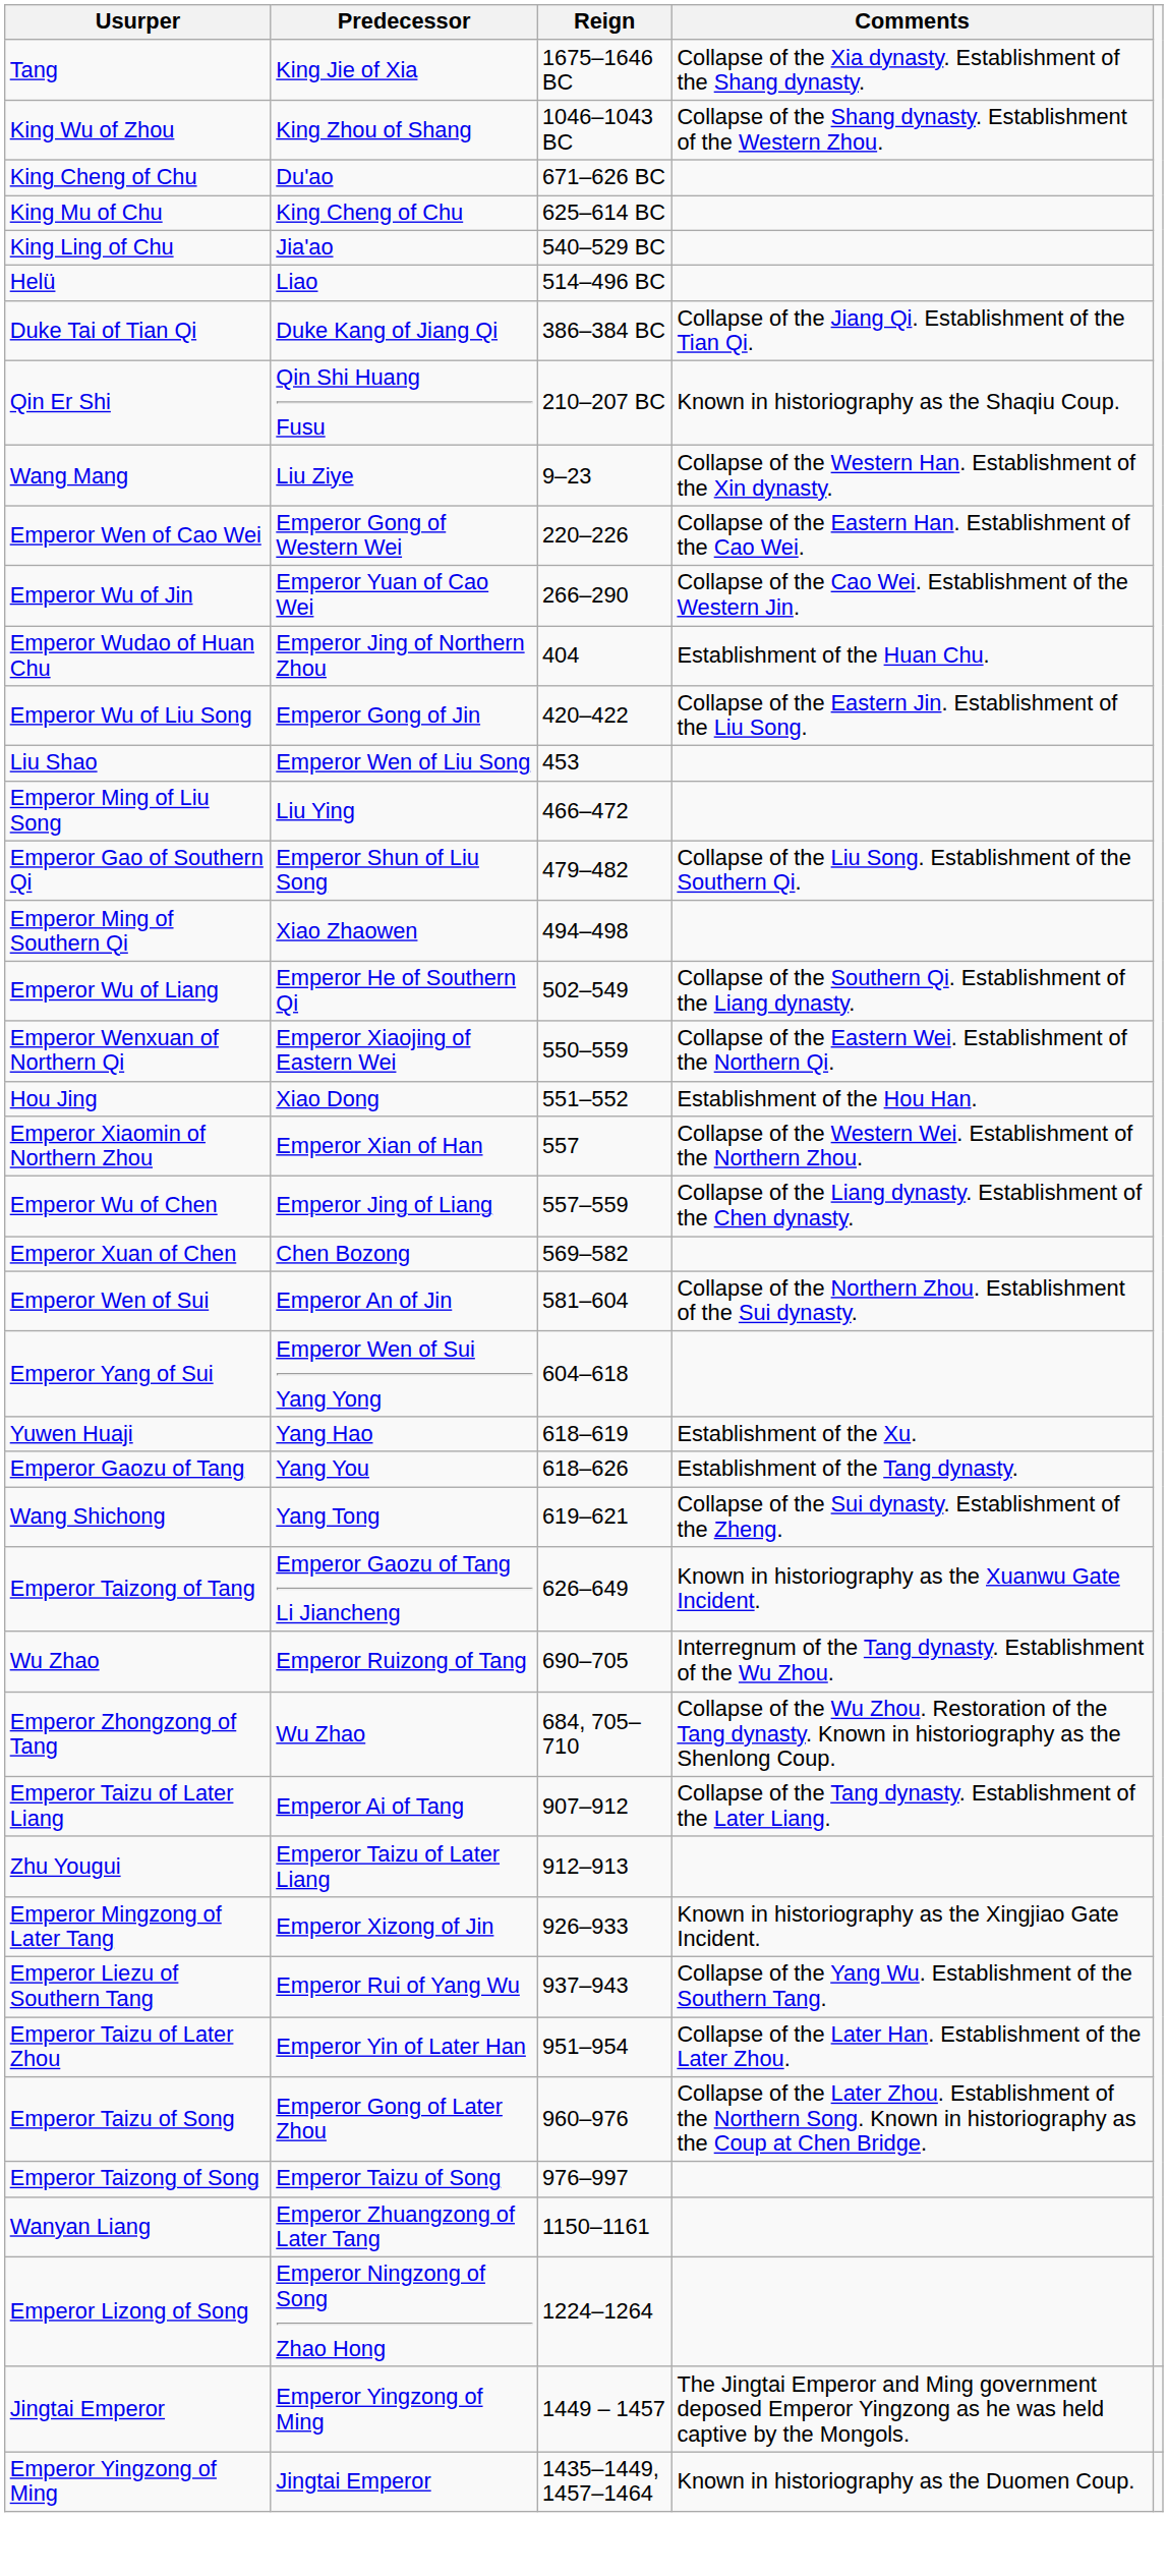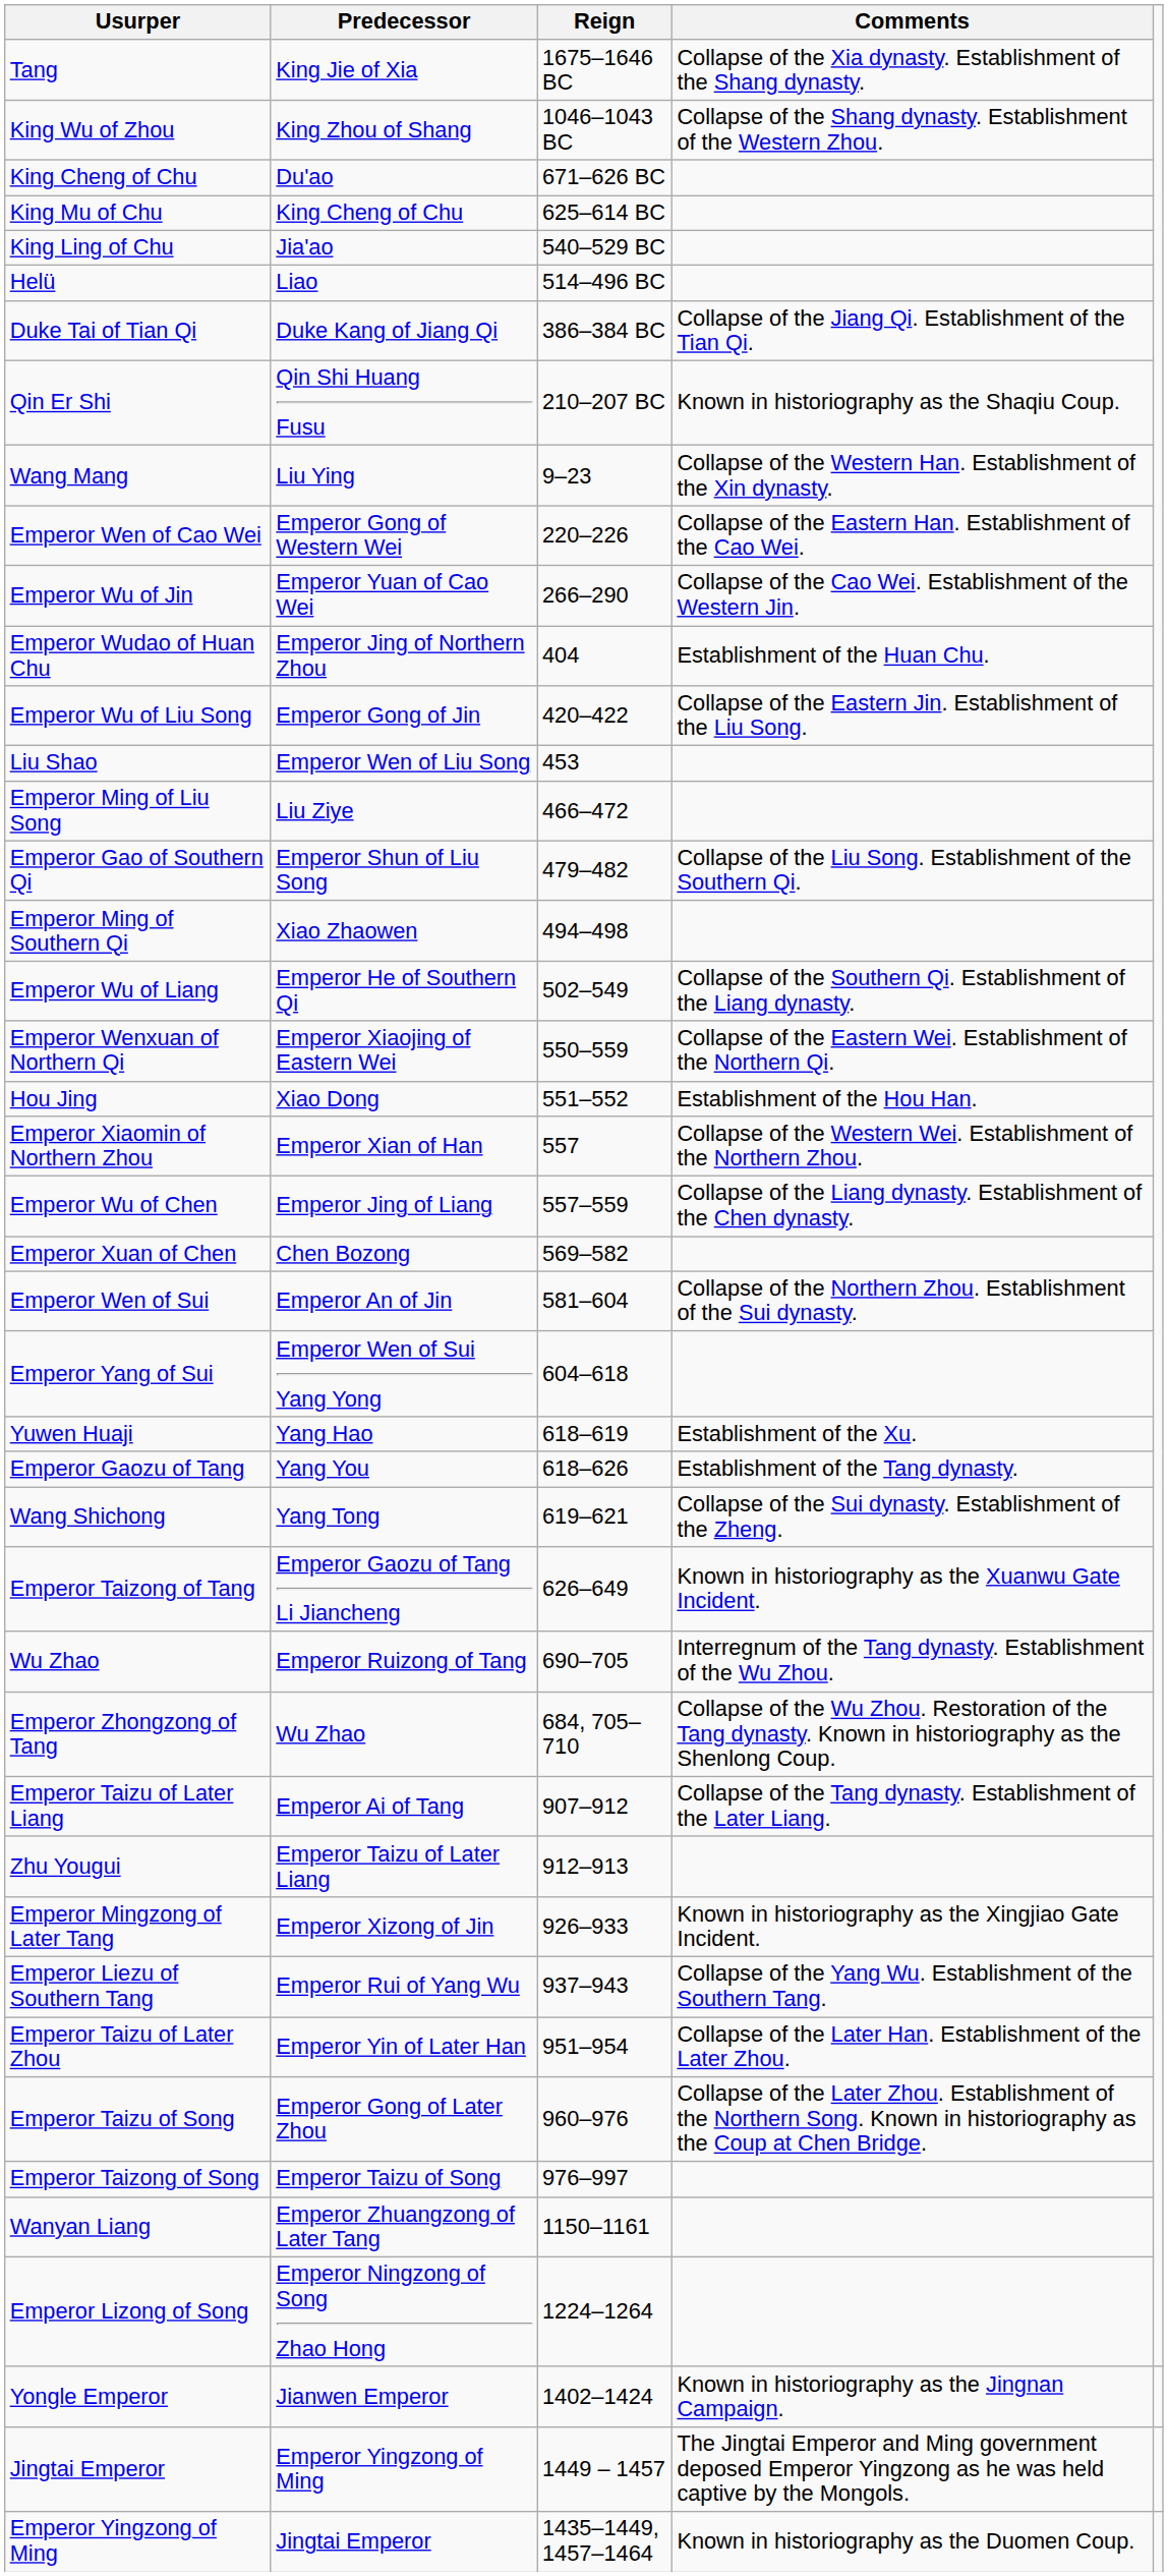Wang Mang | Predecessor: Liu Ziye -> Liu Ying
Emperor Ming of Liu Song | Predecessor: Liu Ying -> Liu Ziye
+ row: Yongle Emperor | Jianwen Emperor | 1402–1424 | Known in historiography as the Jingnan Campaign.
